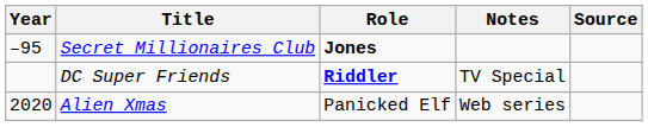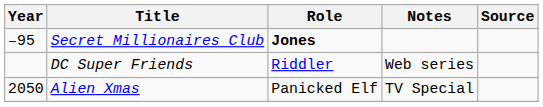DC Super Friends | Role: bold -> normal
DC Super Friends | Notes: TV Special -> Web series
Alien Xmas | Year: 2020 -> 2050
Alien Xmas | Notes: Web series -> TV Special
